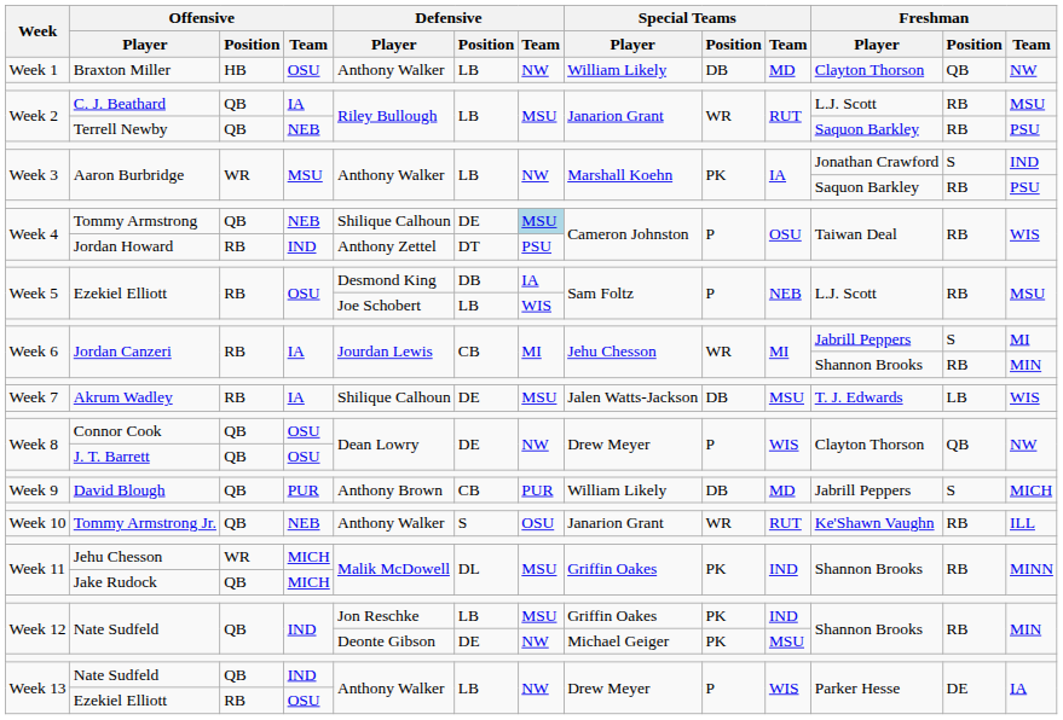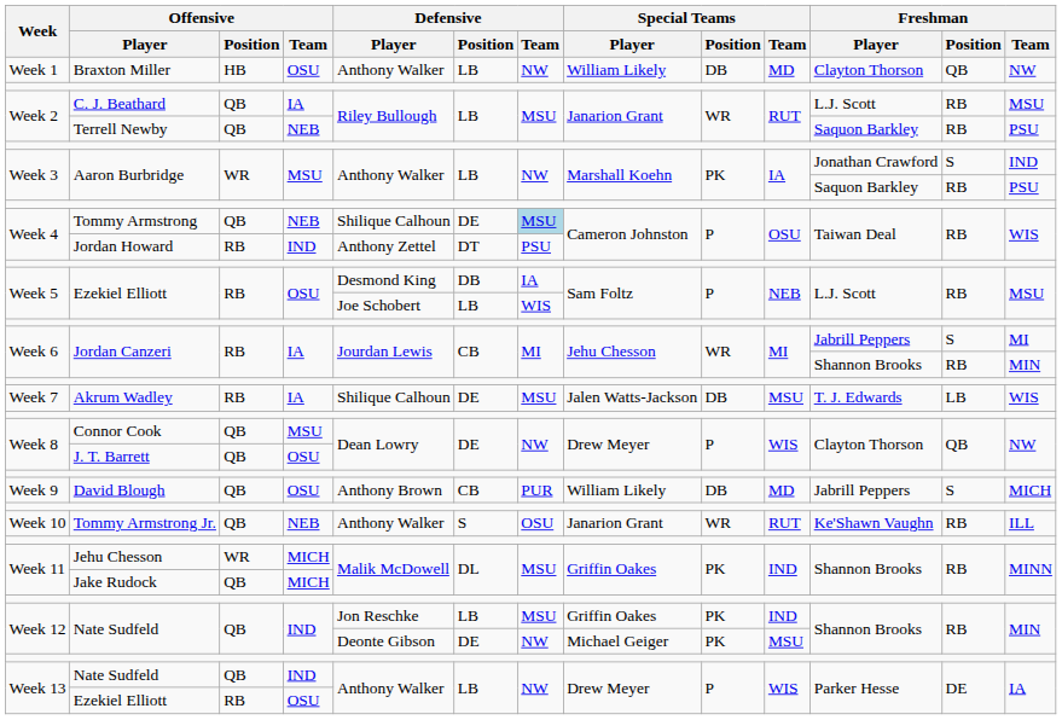Connor Cook | Offensive / Team: OSU -> MSU
David Blough | Offensive / Team: PUR -> OSU
